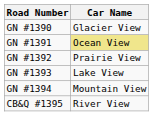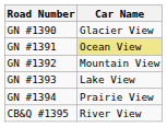GN #1392 | Car Name: Prairie View -> Mountain View
GN #1394 | Car Name: Mountain View -> Prairie View
